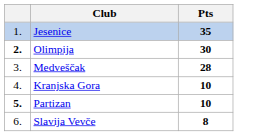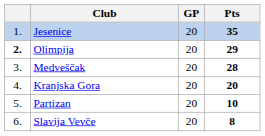+ column: GP | 20 | 20 | 20 | 20 | 20 | 20
Olimpija | Pts: 30 -> 29
Kranjska Gora | Pts: 10 -> 20
Partizan | column 1: bold -> normal
